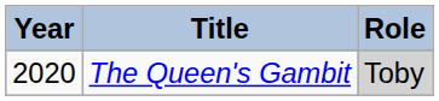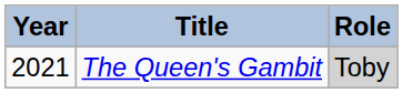The Queen's Gambit | Year: 2020 -> 2021
